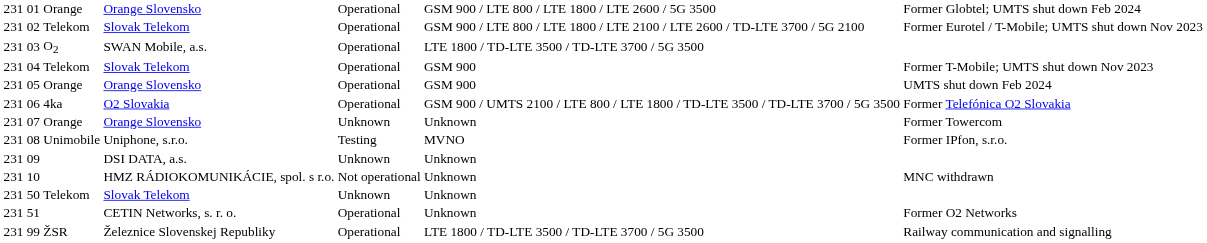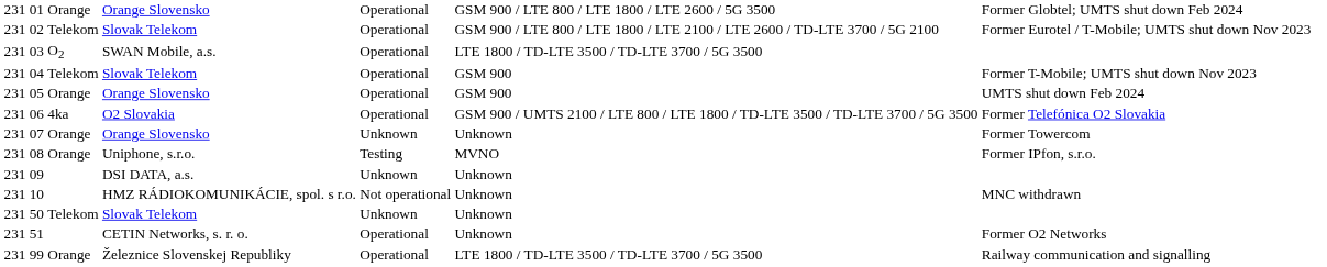08 | column 3: Unimobile -> Orange
99 | column 3: ŽSR -> Orange
